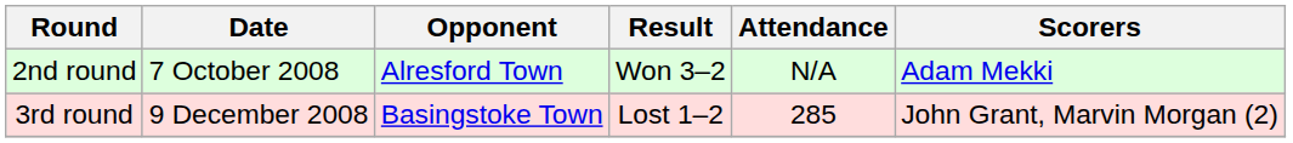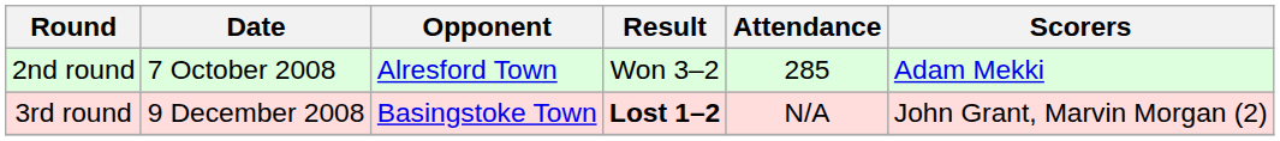2nd round | Attendance: N/A -> 285
3rd round | Result: normal -> bold
3rd round | Attendance: 285 -> N/A
